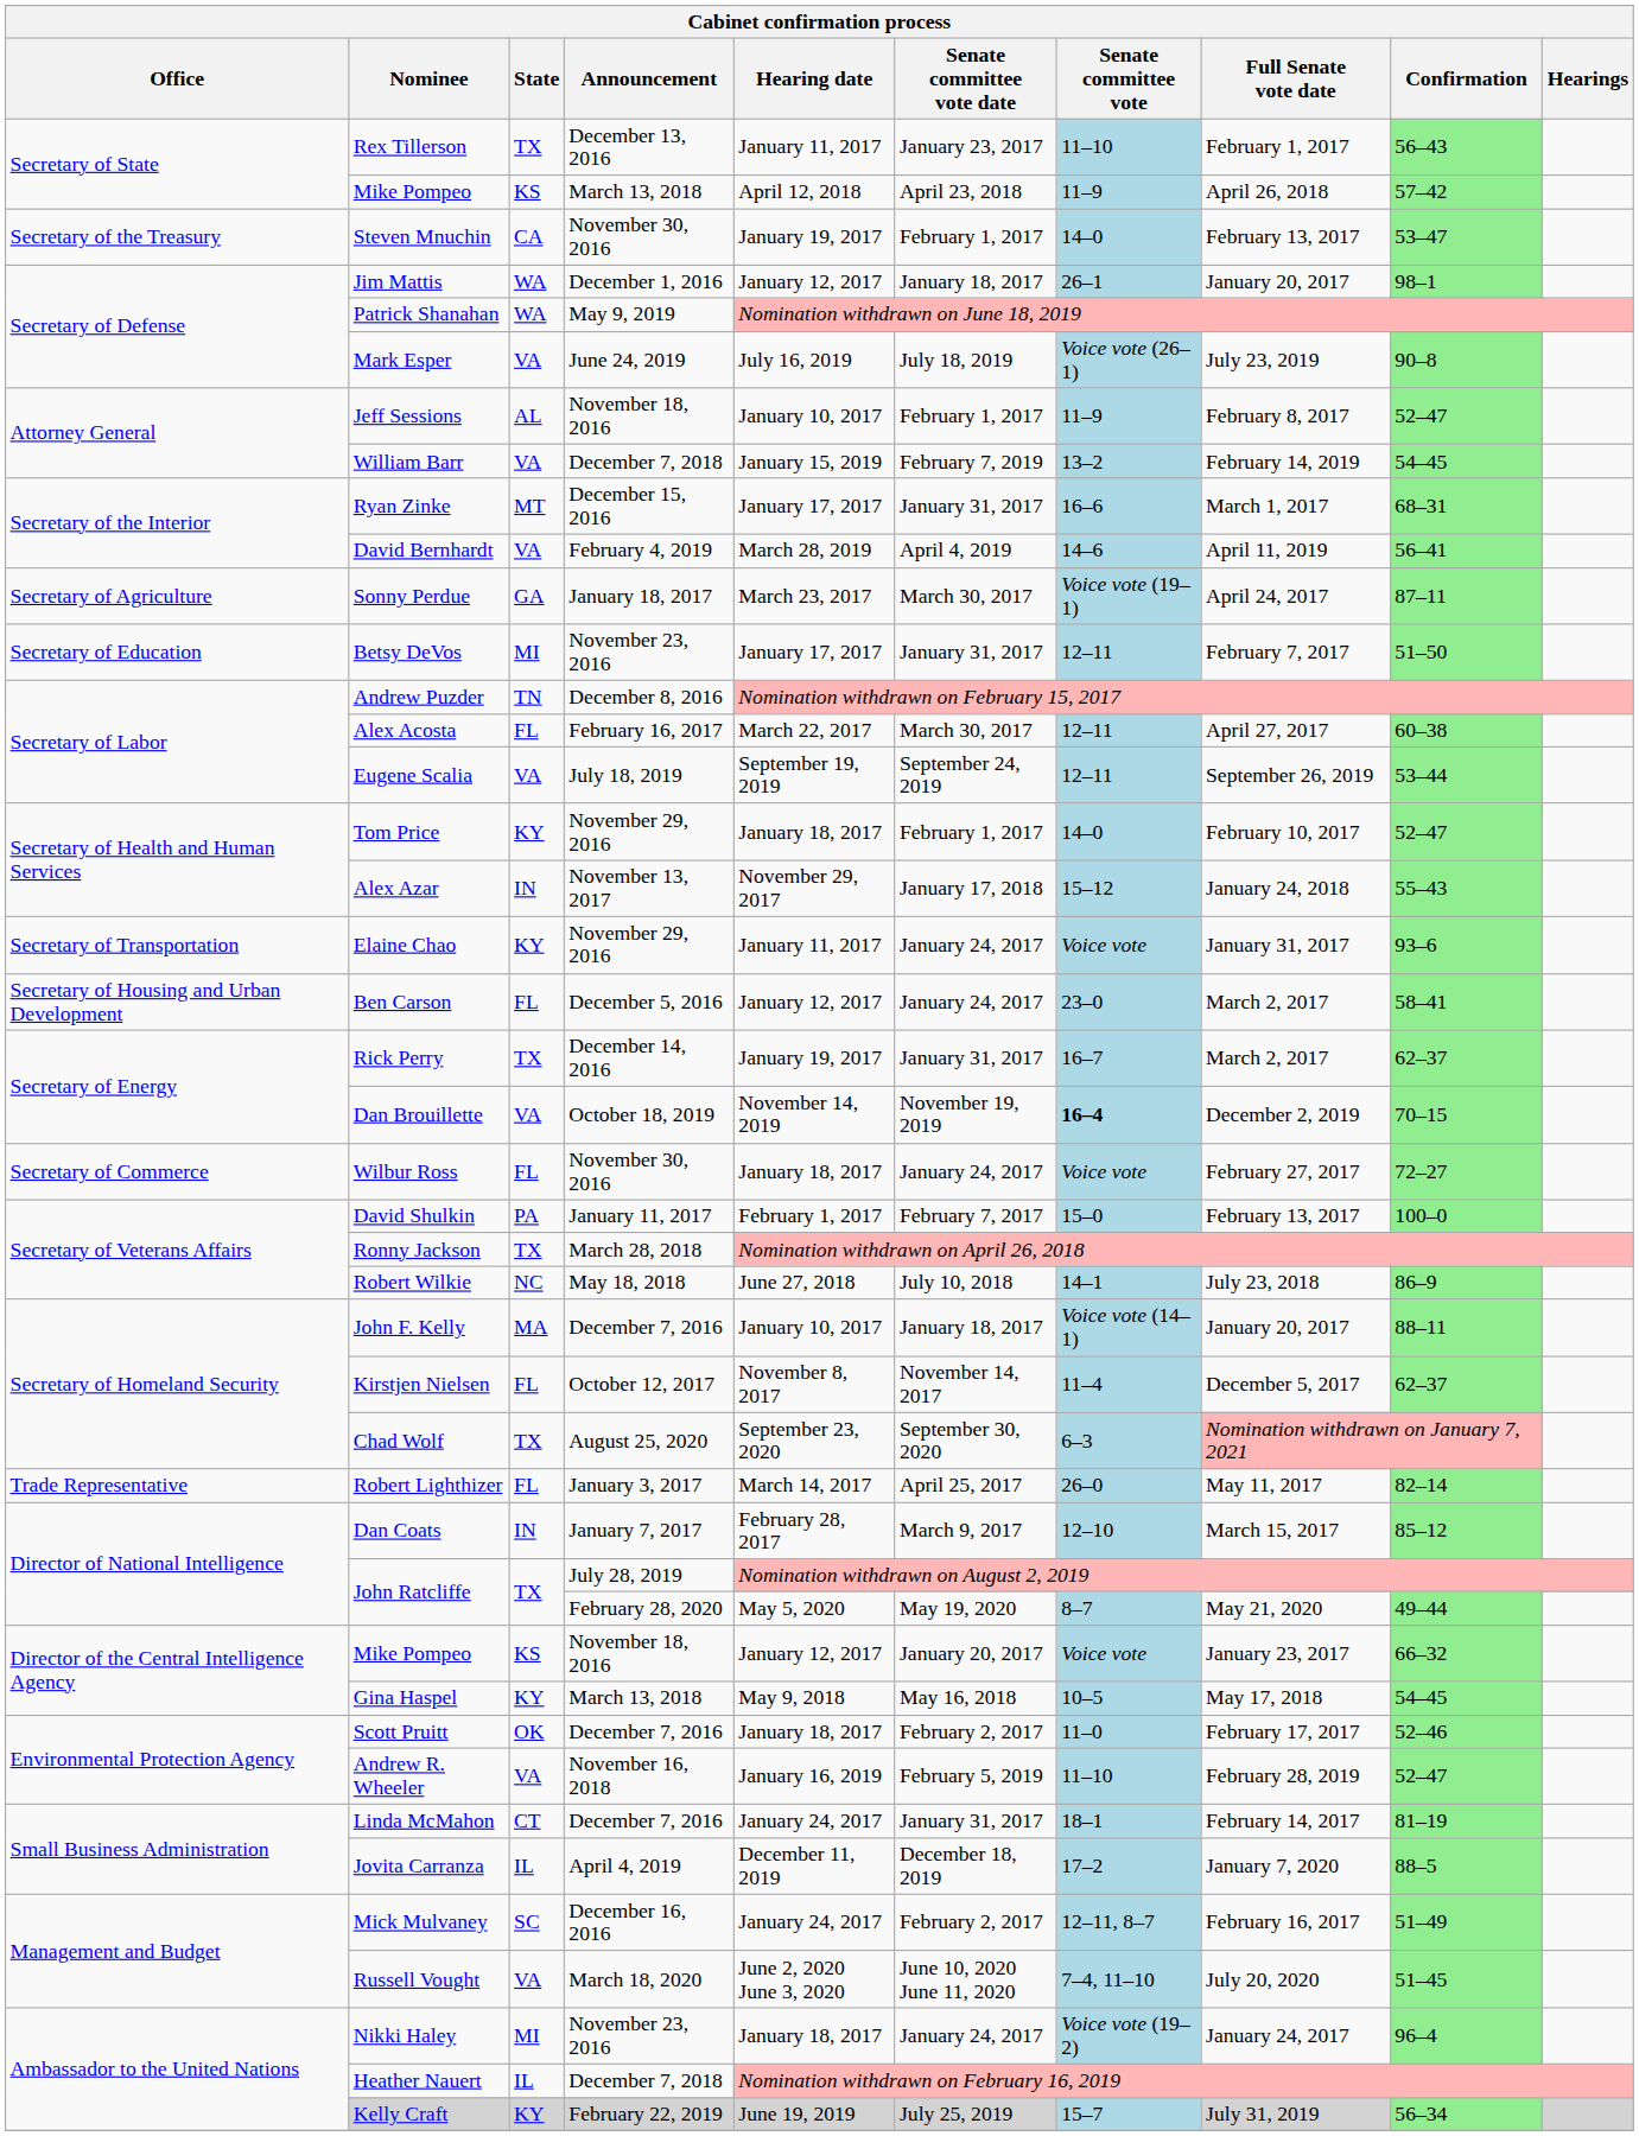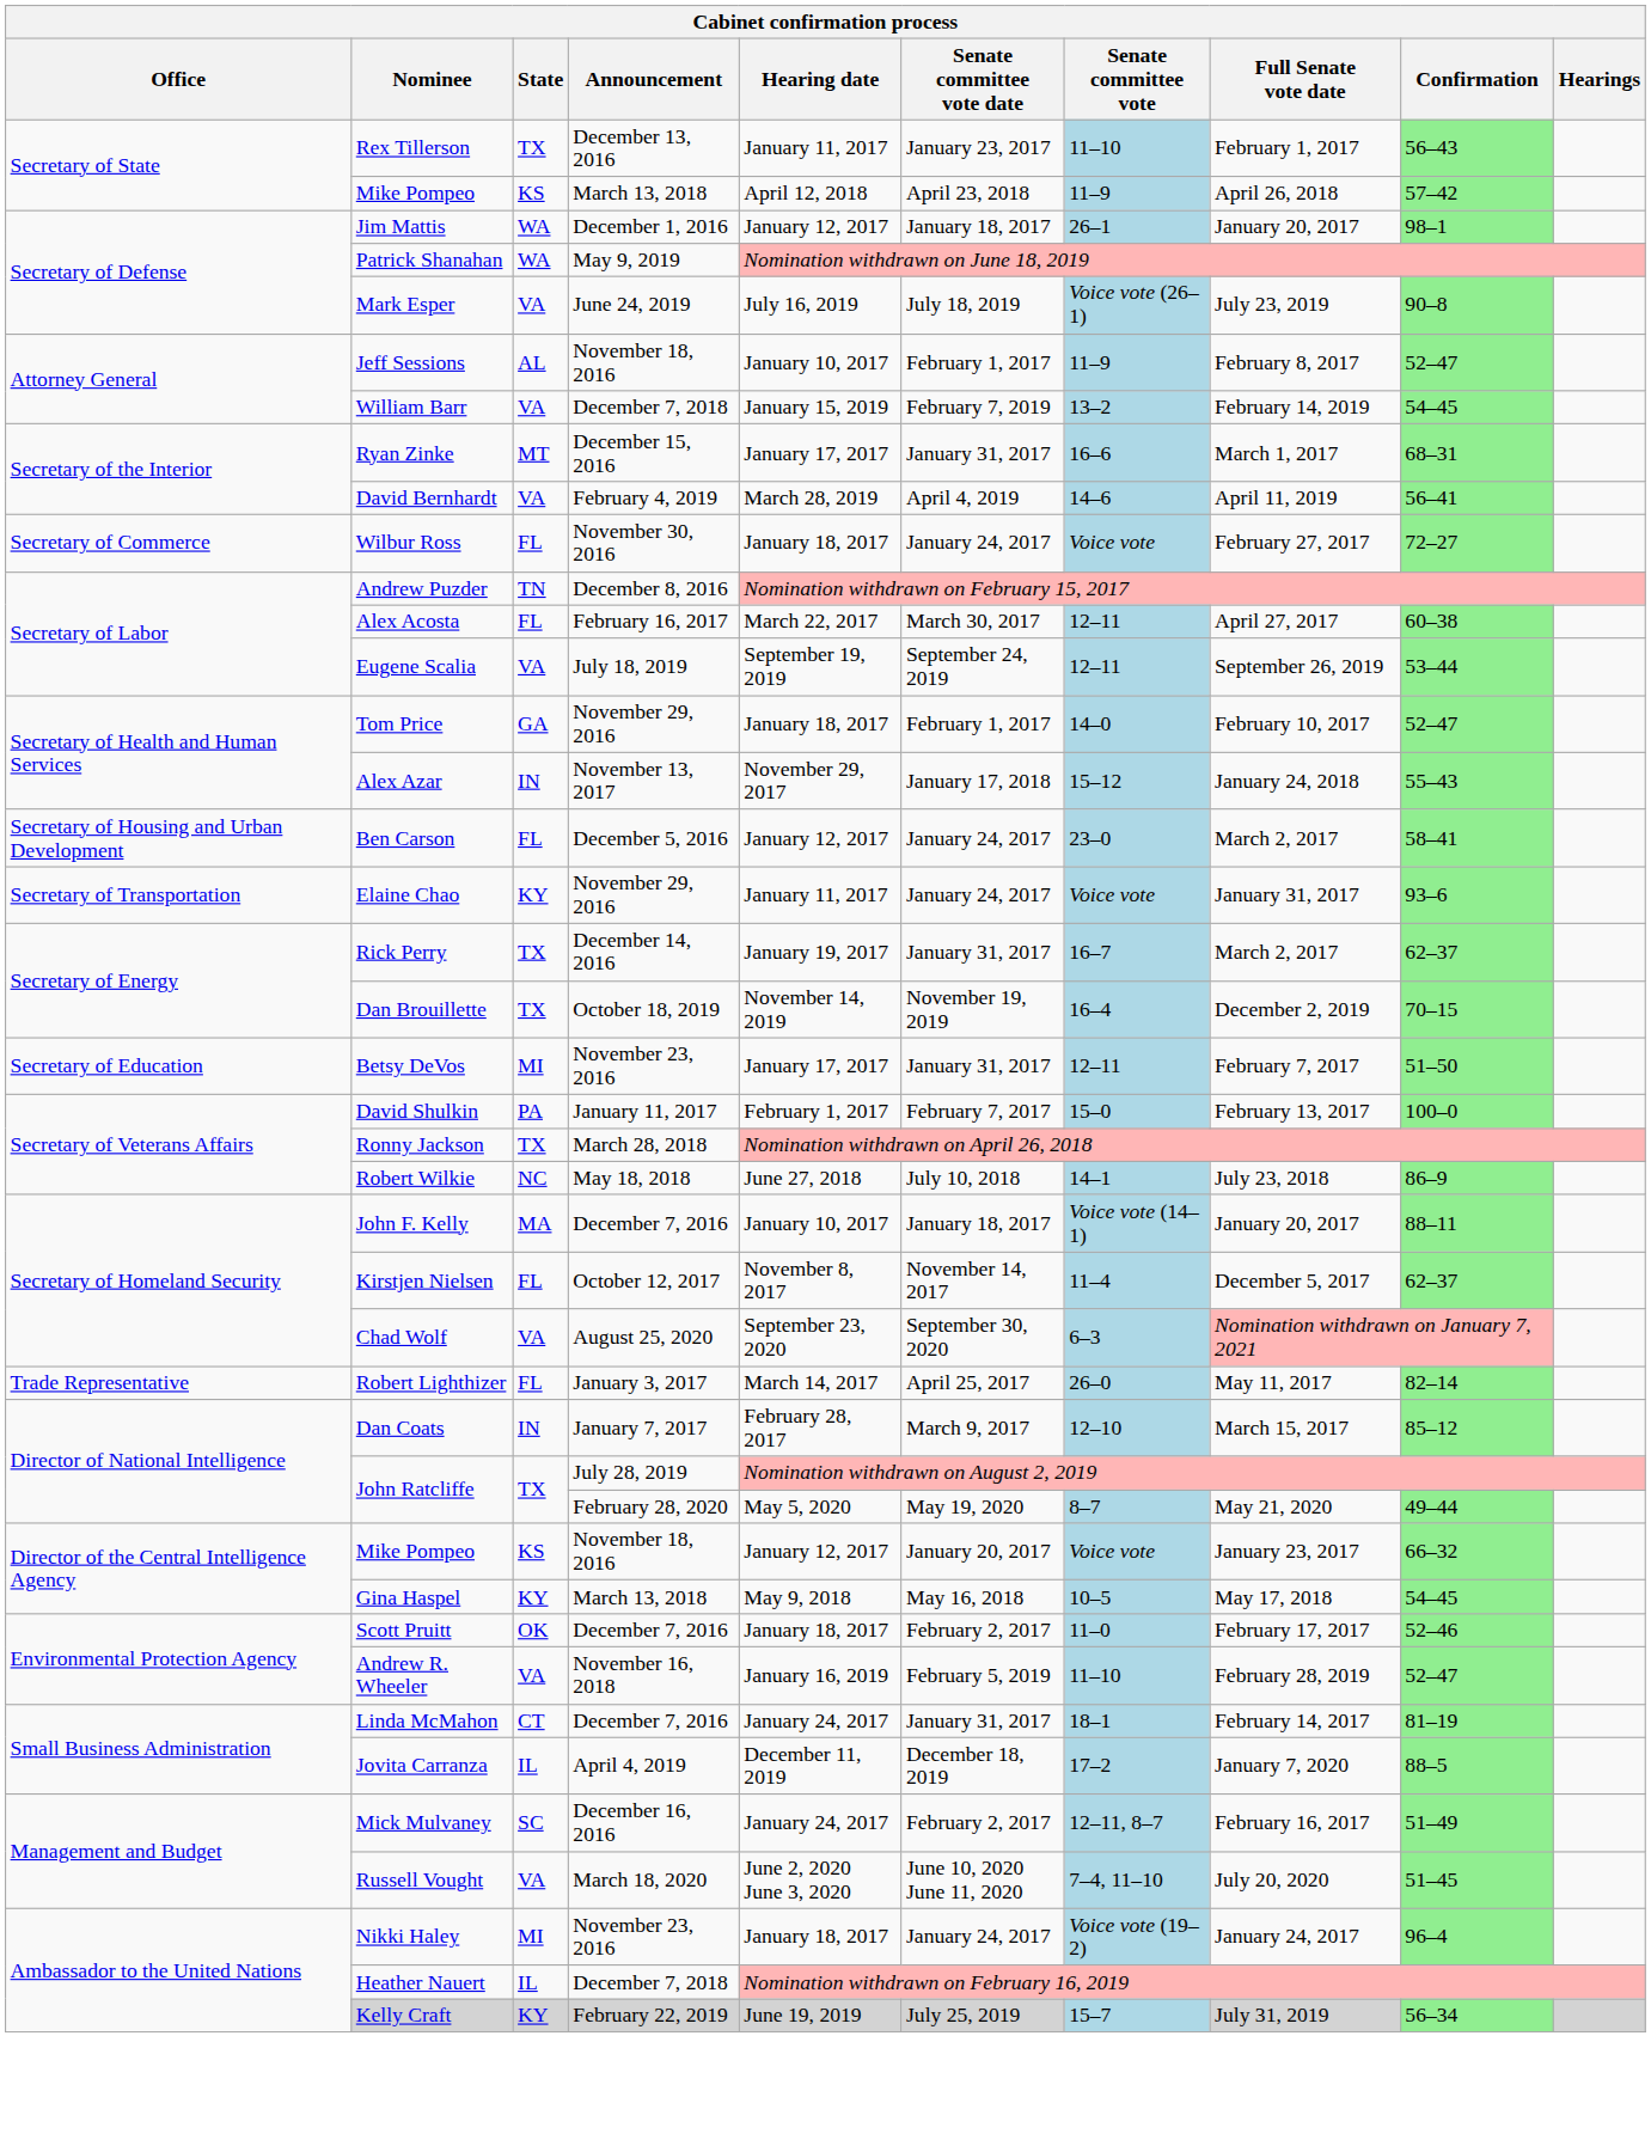- row: Secretary of the Treasury | Steven Mnuchin | CA | November 30, 2016 | January 19, 2017 | February 1, 2017 | 14–0 | February 13, 2017 | 53–47
- row: Secretary of Agriculture | Sonny Perdue | GA | January 18, 2017 | March 23, 2017 | March 30, 2017 | Voice vote (19–1) | April 24, 2017 | 87–11
rows swapped: Wilbur Ross <-> Betsy DeVos
Tom Price | State: KY -> GA
rows swapped: Ben Carson <-> Elaine Chao
Dan Brouillette | State: VA -> TX
Dan Brouillette | Senate committee vote: bold -> normal
Chad Wolf | State: TX -> VA
